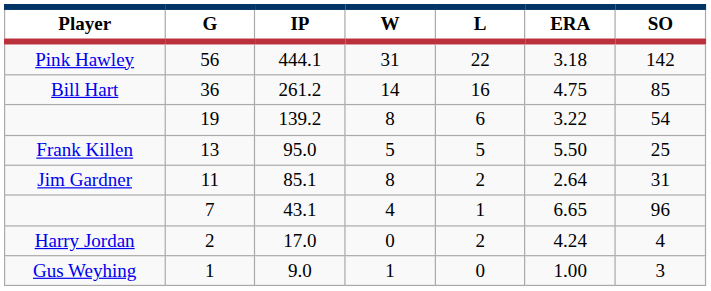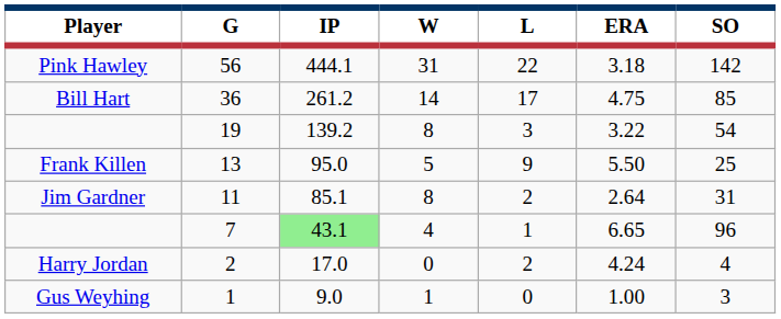36 | L: 16 -> 17
19 | L: 6 -> 3
13 | L: 5 -> 9
7 | IP: no background -> lightgreen background
